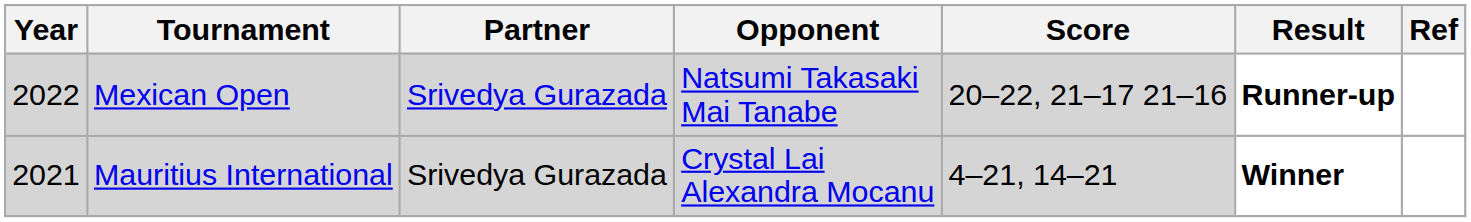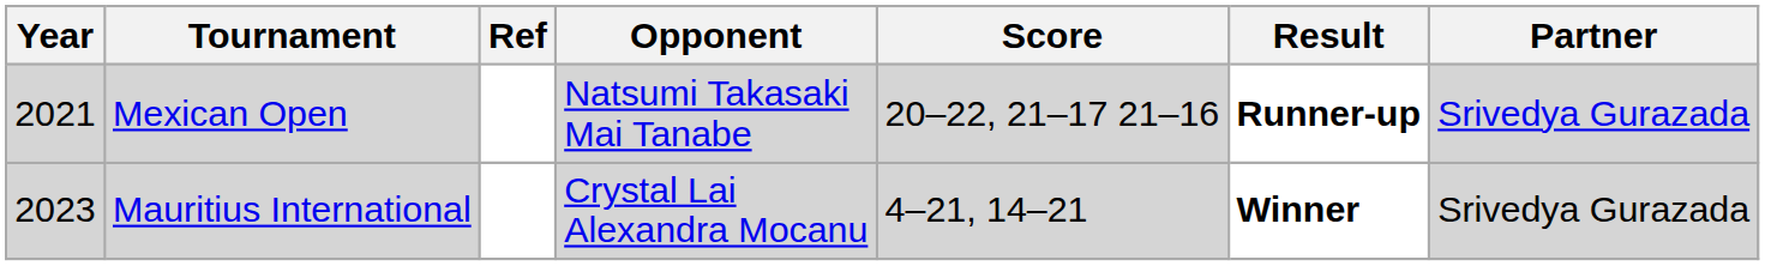columns swapped: Partner <-> Ref
Mexican Open | Year: 2022 -> 2021
Mauritius International | Year: 2021 -> 2023
